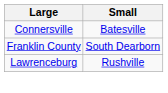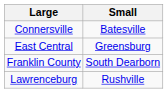+ row: East Central | Greensburg
